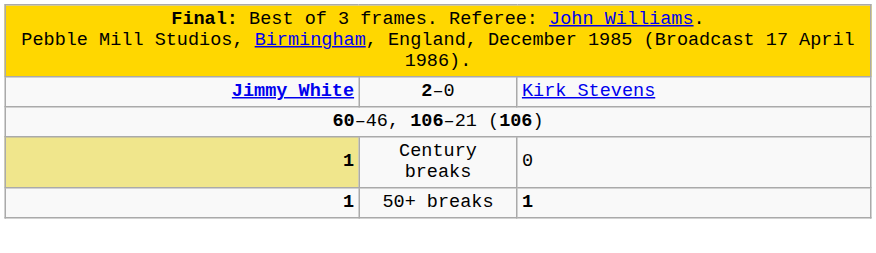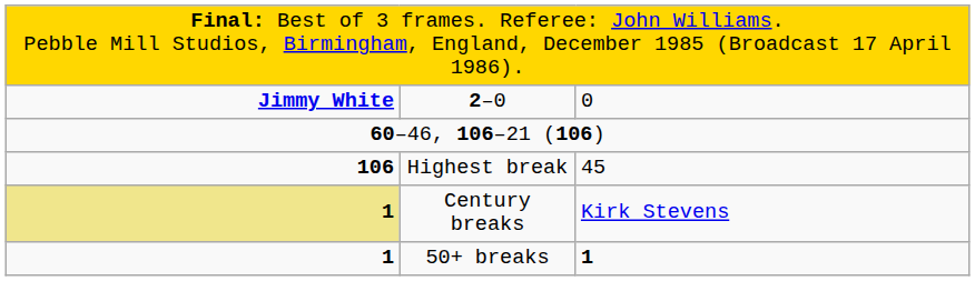2–0 | column 3: Kirk Stevens -> 0
+ row: 106 | Highest break | 45
Century breaks | column 3: 0 -> Kirk Stevens
